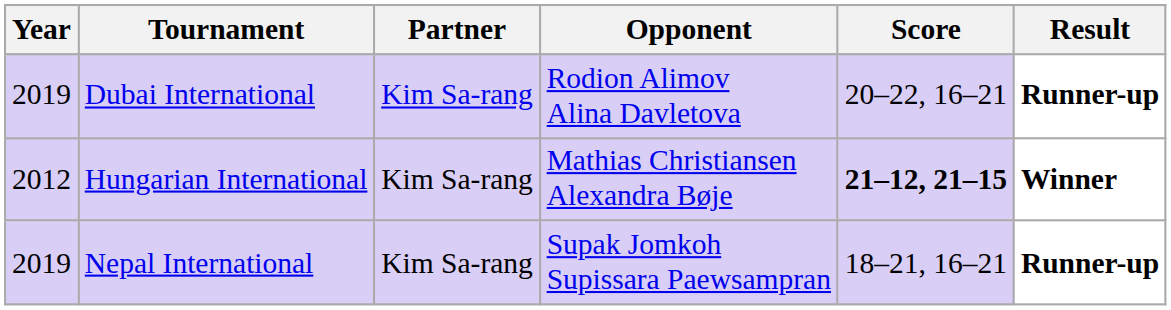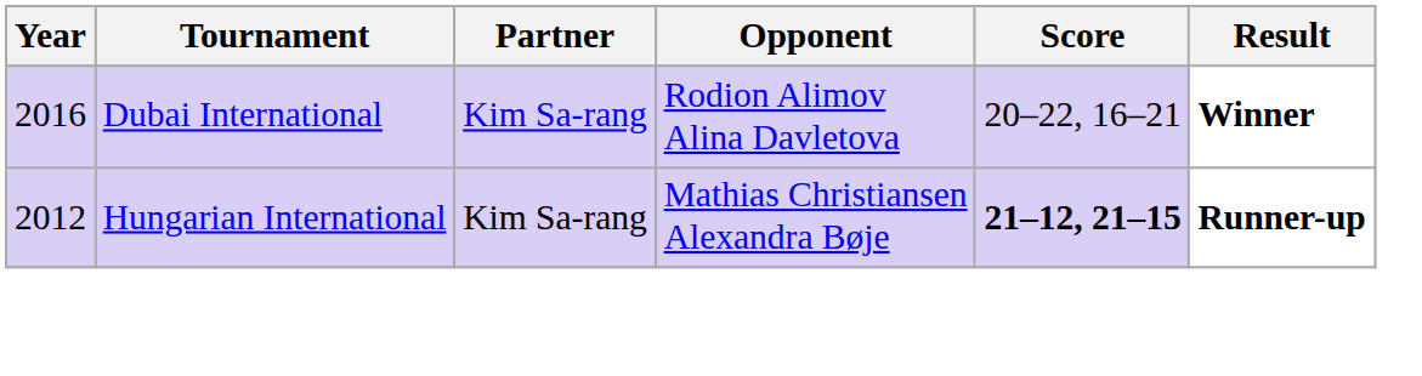Dubai International | Year: 2019 -> 2016
Dubai International | Result: Runner-up -> Winner
Hungarian International | Result: Winner -> Runner-up
- row: 2019 | Nepal International | Kim Sa-rang | Supak Jomkoh Supissara Paewsampran | 18–21, 16–21 | Runner-up
